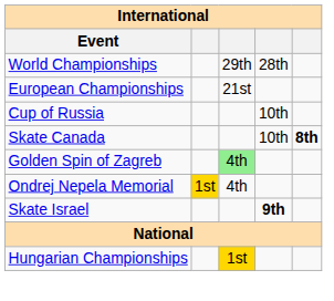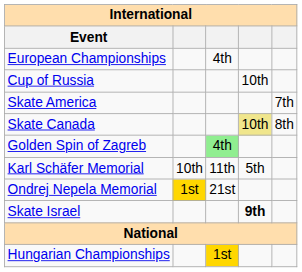- row: World Championships | 29th | 28th
European Championships | column 3: 21st -> 4th
+ row: Skate America | 7th
Skate Canada | column 4: no background -> khaki background
Skate Canada | column 5: bold -> normal
+ row: Karl Schäfer Memorial | 10th | 11th | 5th
Ondrej Nepela Memorial | column 3: 4th -> 21st
